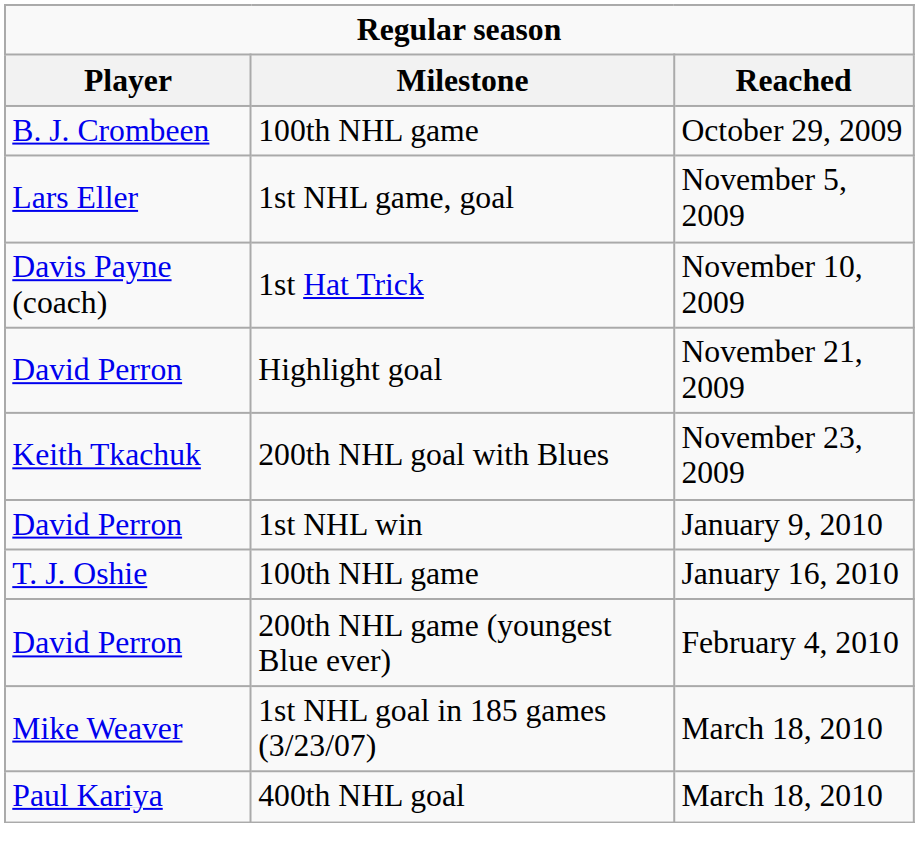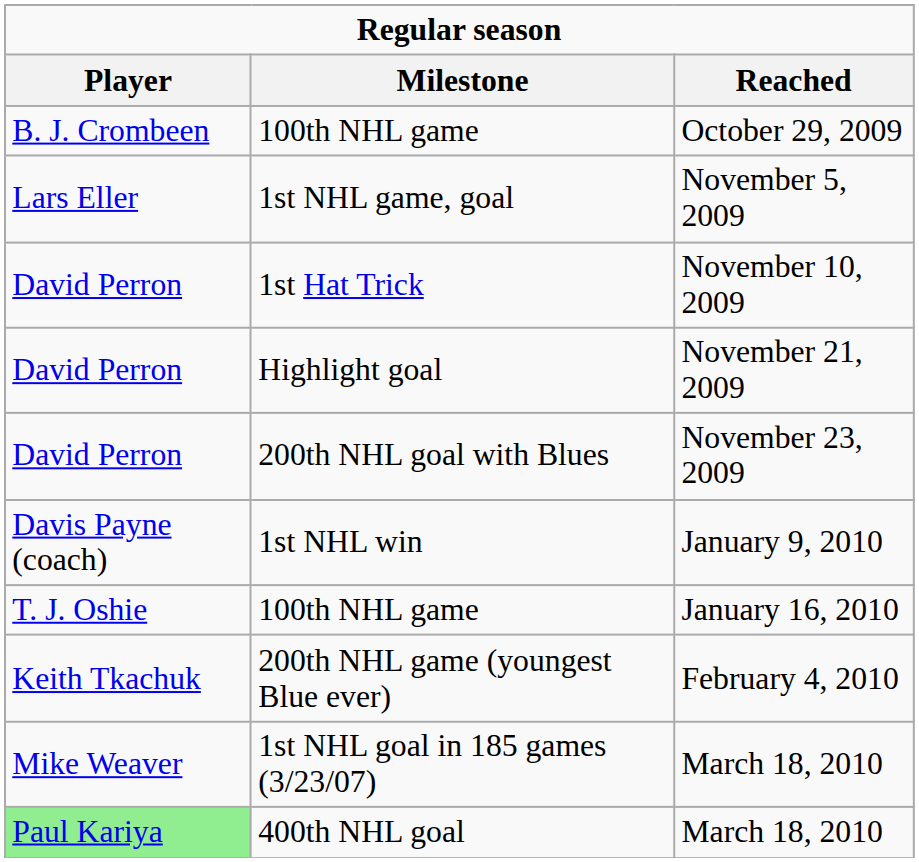1st Hat Trick | Player: Davis Payne (coach) -> David Perron
200th NHL goal with Blues | Player: Keith Tkachuk -> David Perron
1st NHL win | Player: David Perron -> Davis Payne (coach)
200th NHL game (youngest Blue ever) | Player: David Perron -> Keith Tkachuk
400th NHL goal | Player: no background -> lightgreen background
